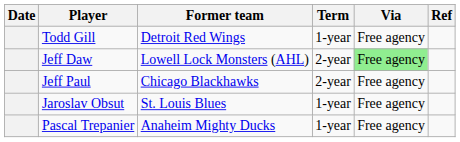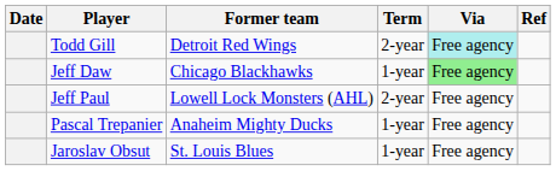Todd Gill | Term: 1-year -> 2-year
Todd Gill | Via: no background -> paleturquoise background
Jeff Daw | Former team: Lowell Lock Monsters (AHL) -> Chicago Blackhawks
Jeff Daw | Term: 2-year -> 1-year
Jeff Paul | Former team: Chicago Blackhawks -> Lowell Lock Monsters (AHL)
rows swapped: Jaroslav Obsut <-> Pascal Trepanier
